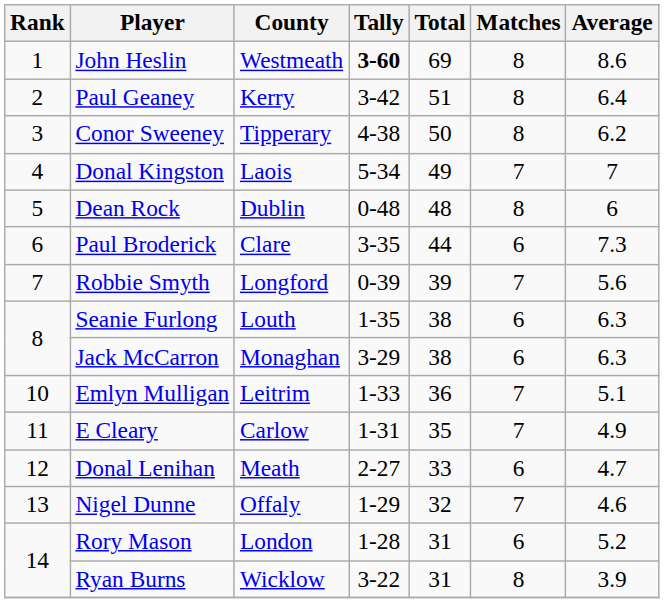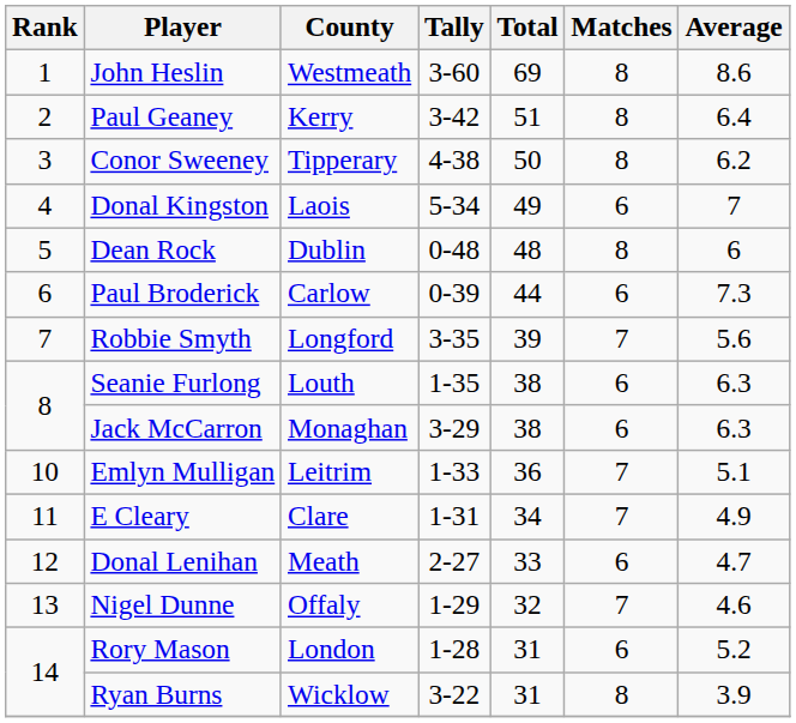John Heslin | Tally: bold -> normal
Donal Kingston | Matches: 7 -> 6
Paul Broderick | County: Clare -> Carlow
Paul Broderick | Tally: 3-35 -> 0-39
Robbie Smyth | Tally: 0-39 -> 3-35
E Cleary | County: Carlow -> Clare
E Cleary | Total: 35 -> 34
